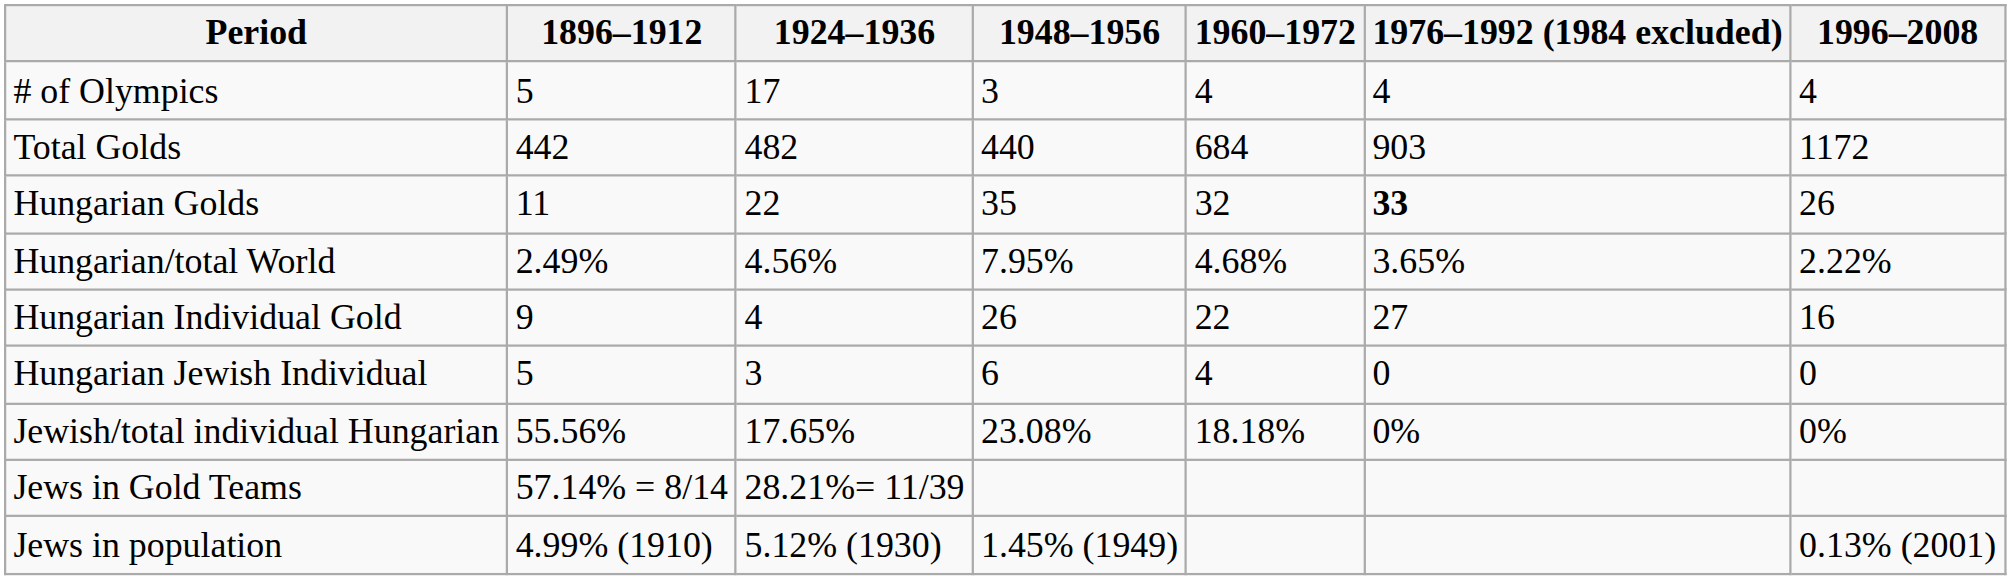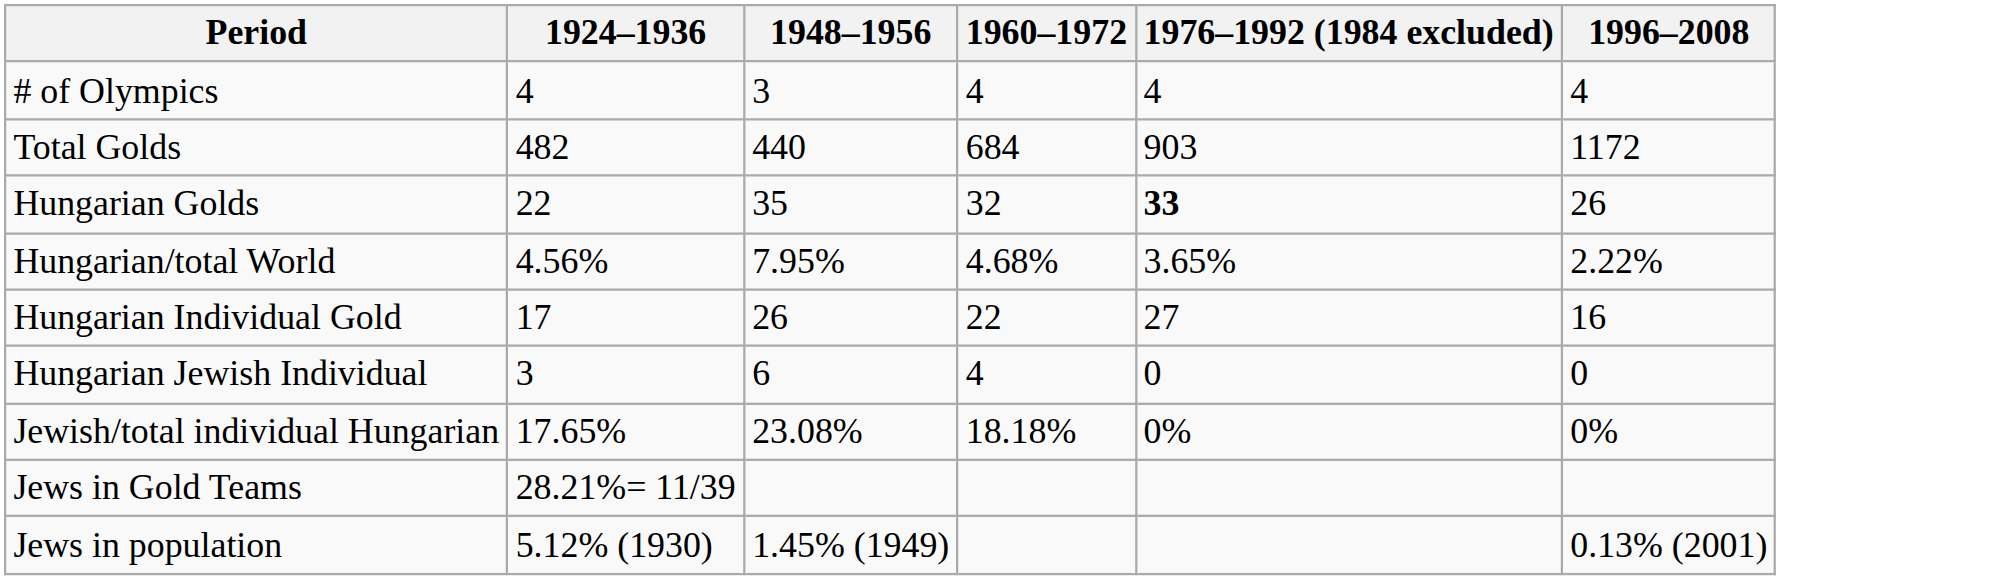- column: 1896–1912 | 5 | 442 | 11 | 2.49% | 9 | 5 | 55.56% | 57.14% = 8/14 | 4.99% (1910)
# of Olympics | 1924–1936: 17 -> 4
Hungarian Individual Gold | 1924–1936: 4 -> 17
